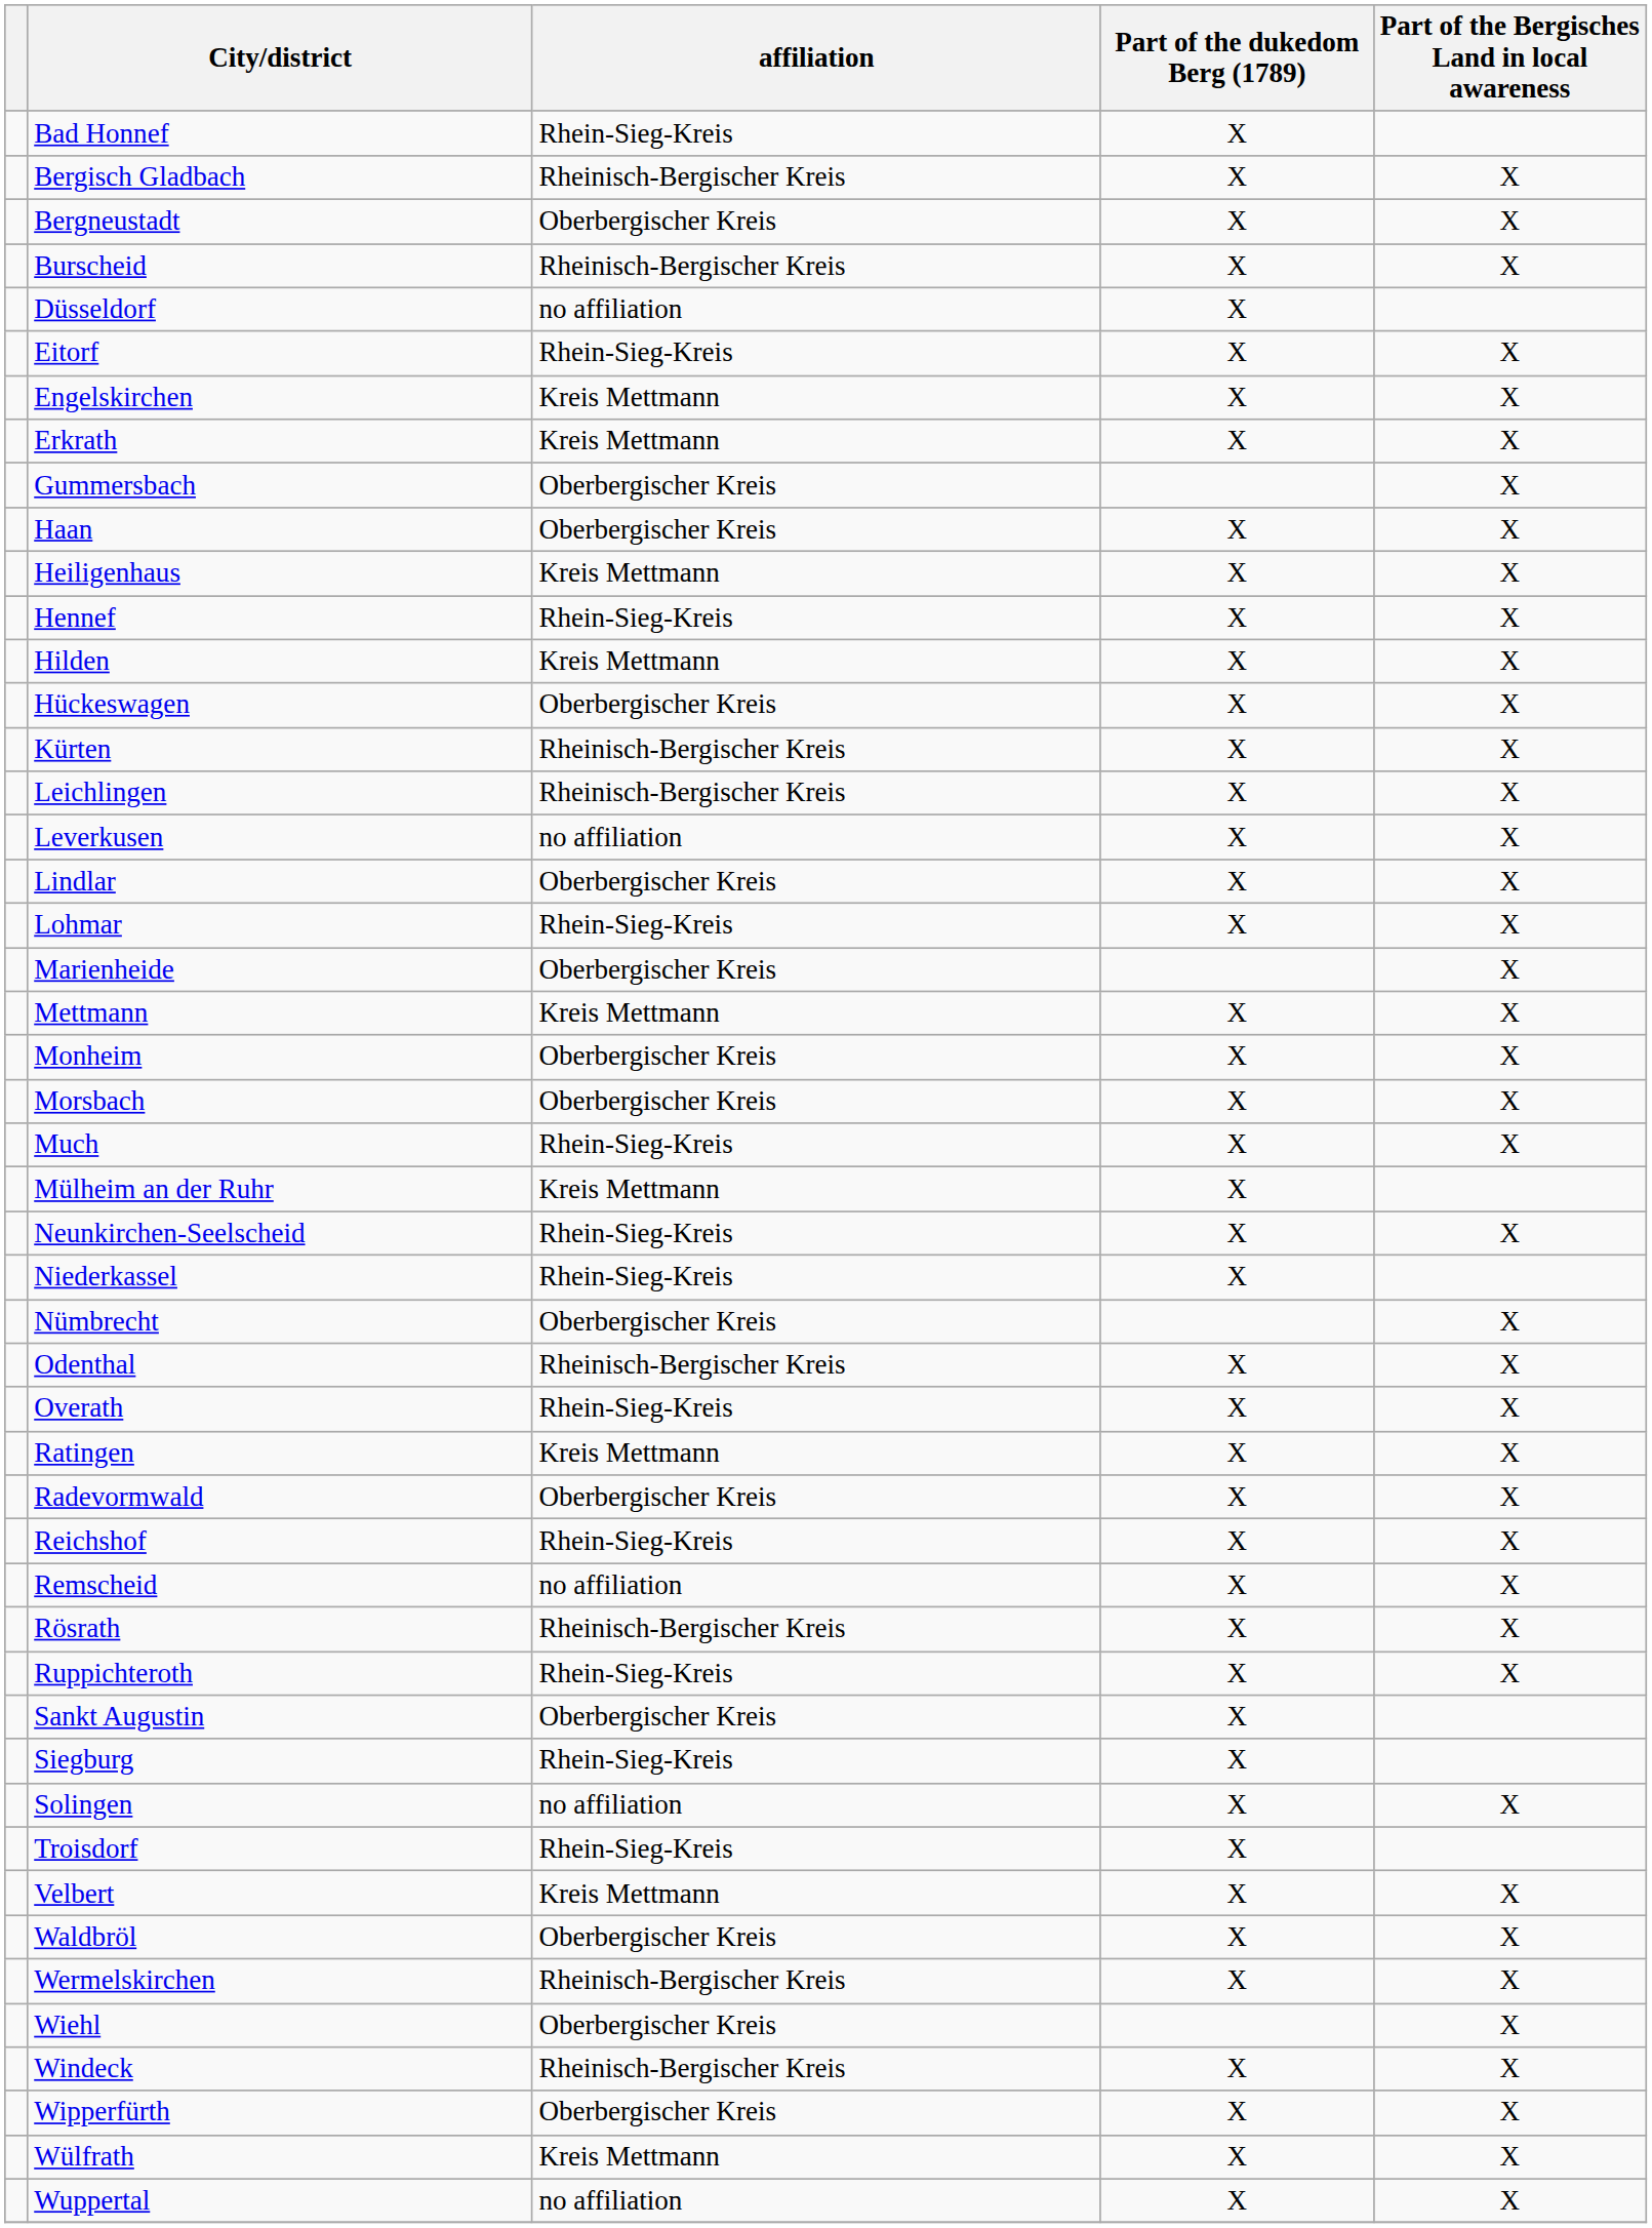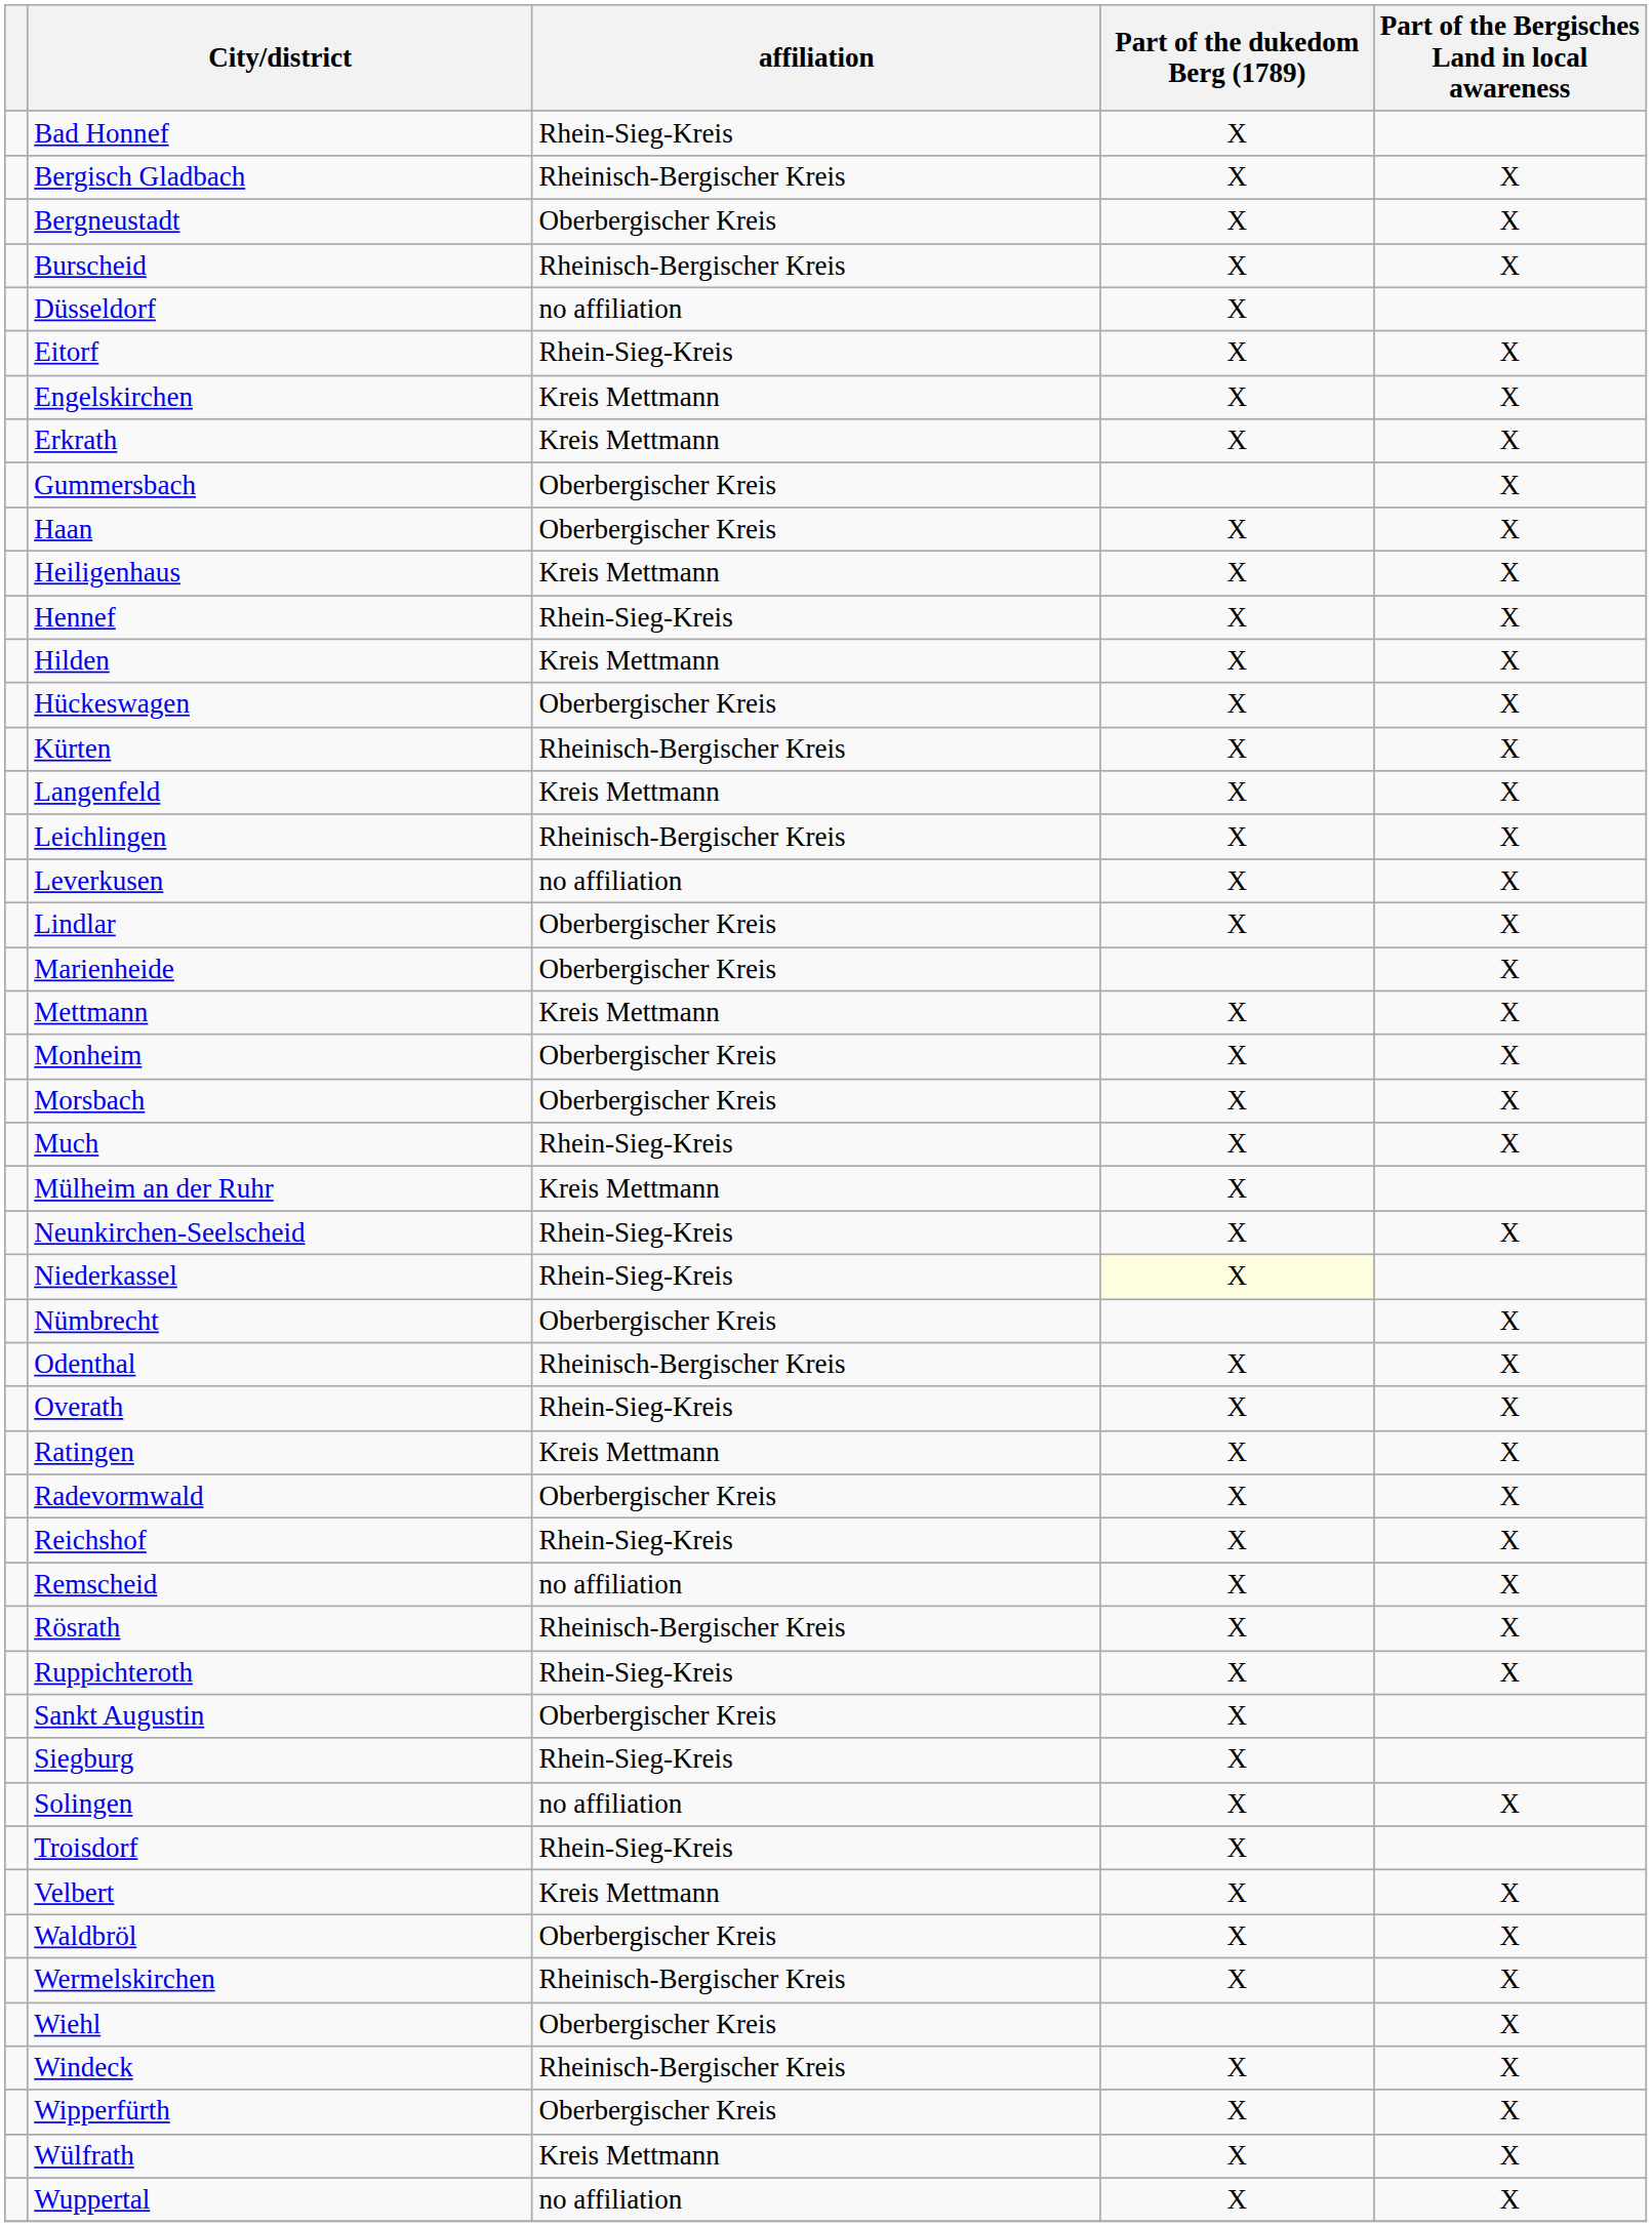+ row: Langenfeld | Kreis Mettmann | X | X
- row: Lohmar | Rhein-Sieg-Kreis | X | X
Niederkassel | Part of the dukedom Berg (1789): no background -> lightyellow background
